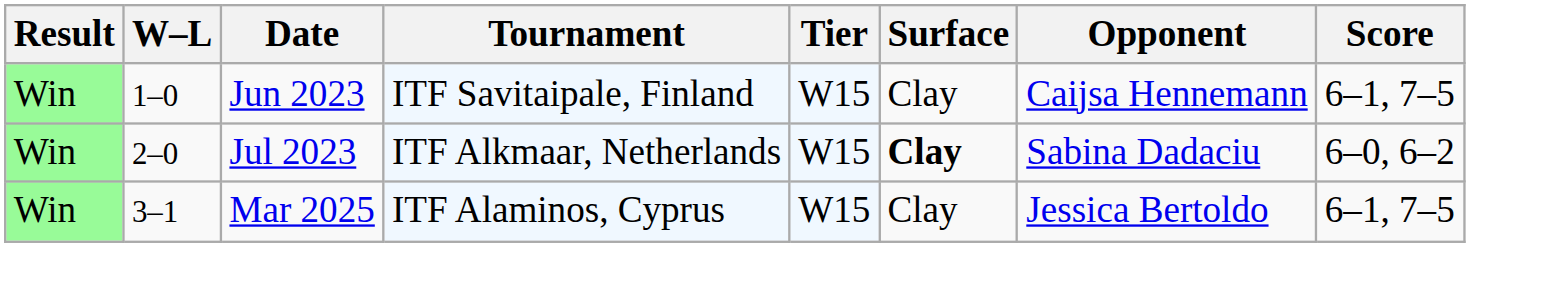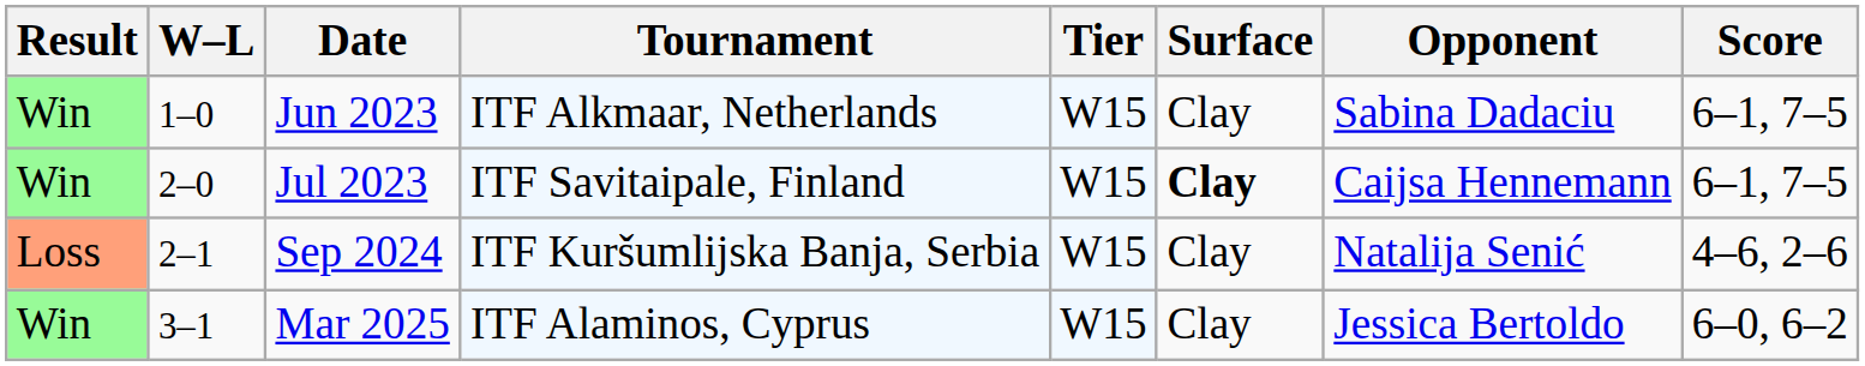Jun 2023 | Tournament: ITF Savitaipale, Finland -> ITF Alkmaar, Netherlands
Jun 2023 | Opponent: Caijsa Hennemann -> Sabina Dadaciu
Jul 2023 | Tournament: ITF Alkmaar, Netherlands -> ITF Savitaipale, Finland
Jul 2023 | Opponent: Sabina Dadaciu -> Caijsa Hennemann
Jul 2023 | Score: 6–0, 6–2 -> 6–1, 7–5
+ row: Loss | 2–1 | Sep 2024 | ITF Kuršumlijska Banja, Serbia | W15 | Clay | Natalija Senić | 4–6, 2–6
Mar 2025 | Score: 6–1, 7–5 -> 6–0, 6–2
